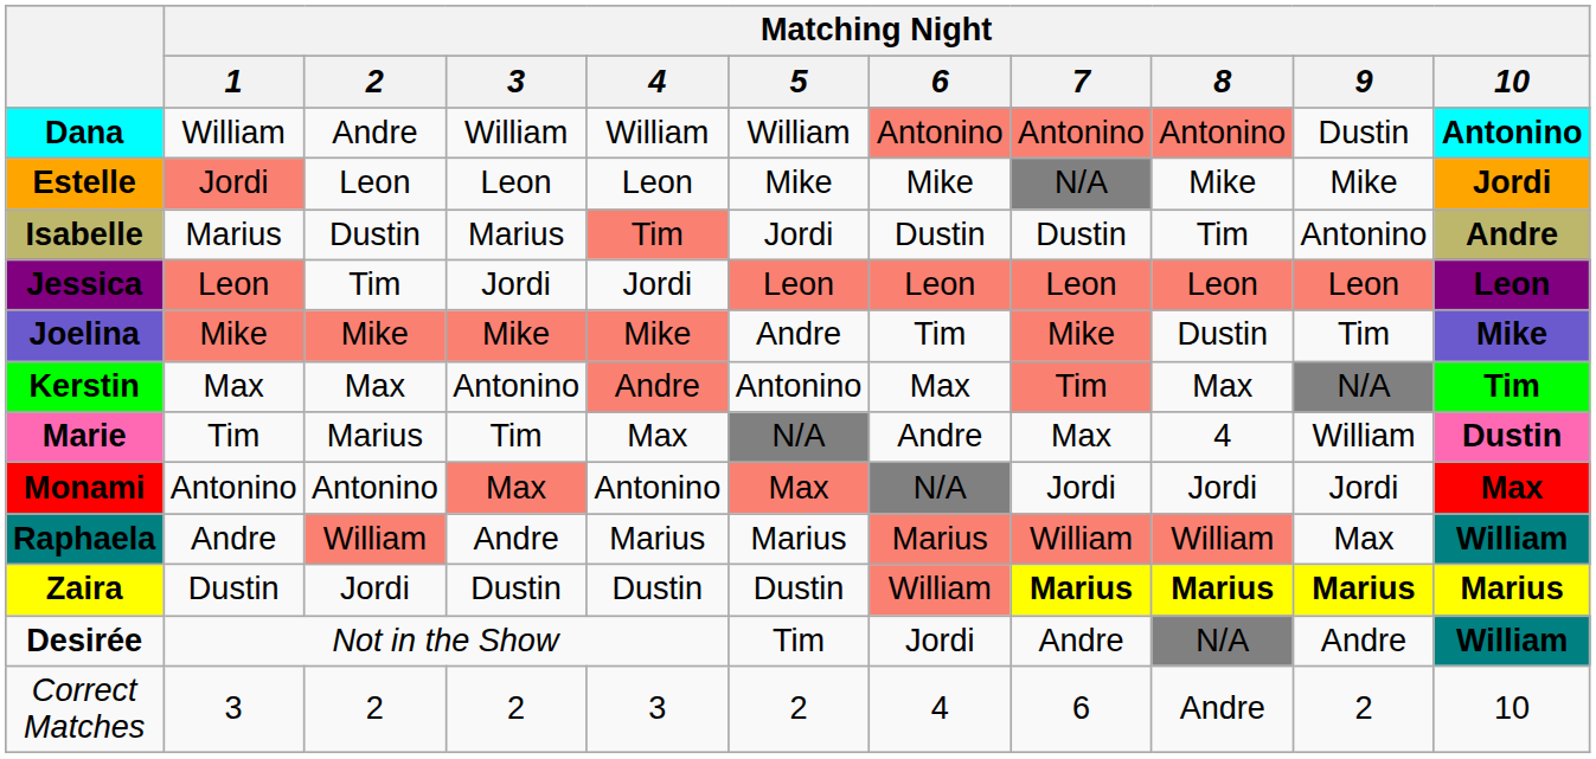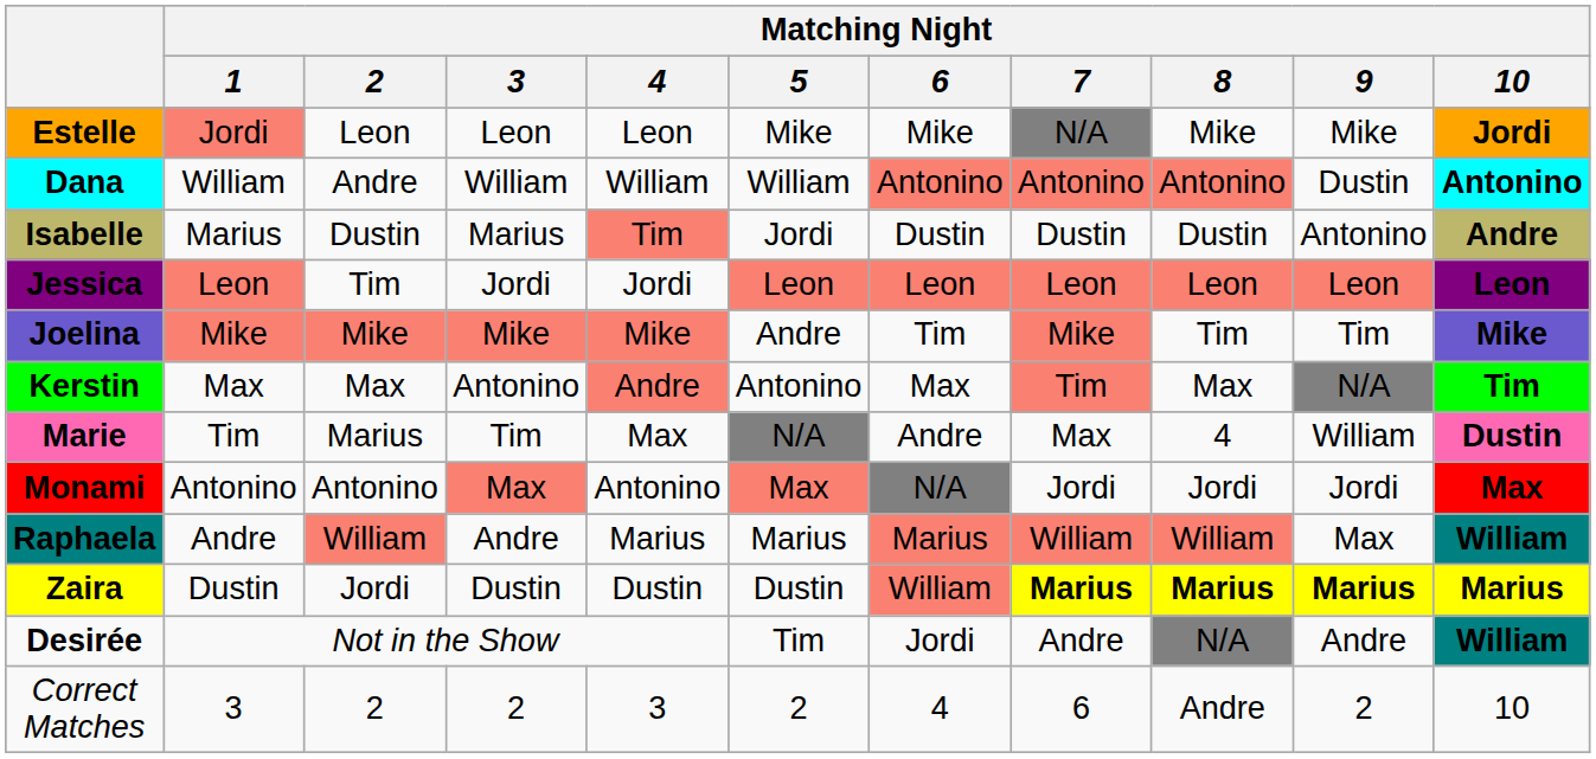rows swapped: Dana <-> Estelle
Isabelle | Matching Night / 8: Tim -> Dustin
Joelina | Matching Night / 8: Dustin -> Tim
